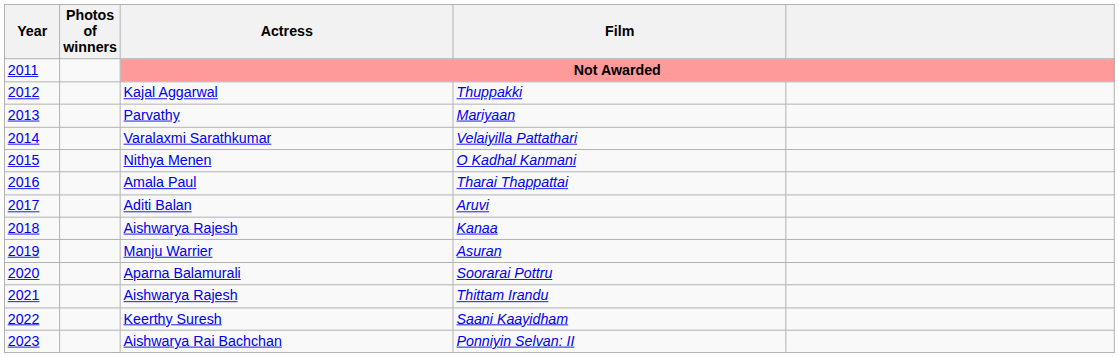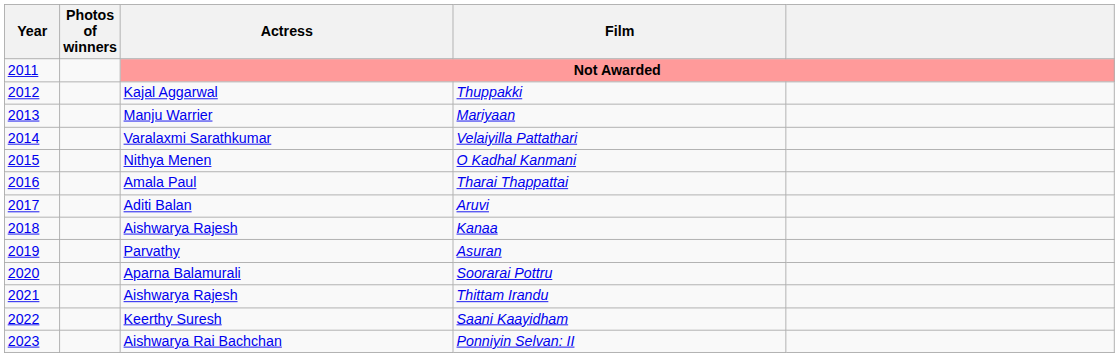Mariyaan | Actress: Parvathy -> Manju Warrier
Asuran | Actress: Manju Warrier -> Parvathy
